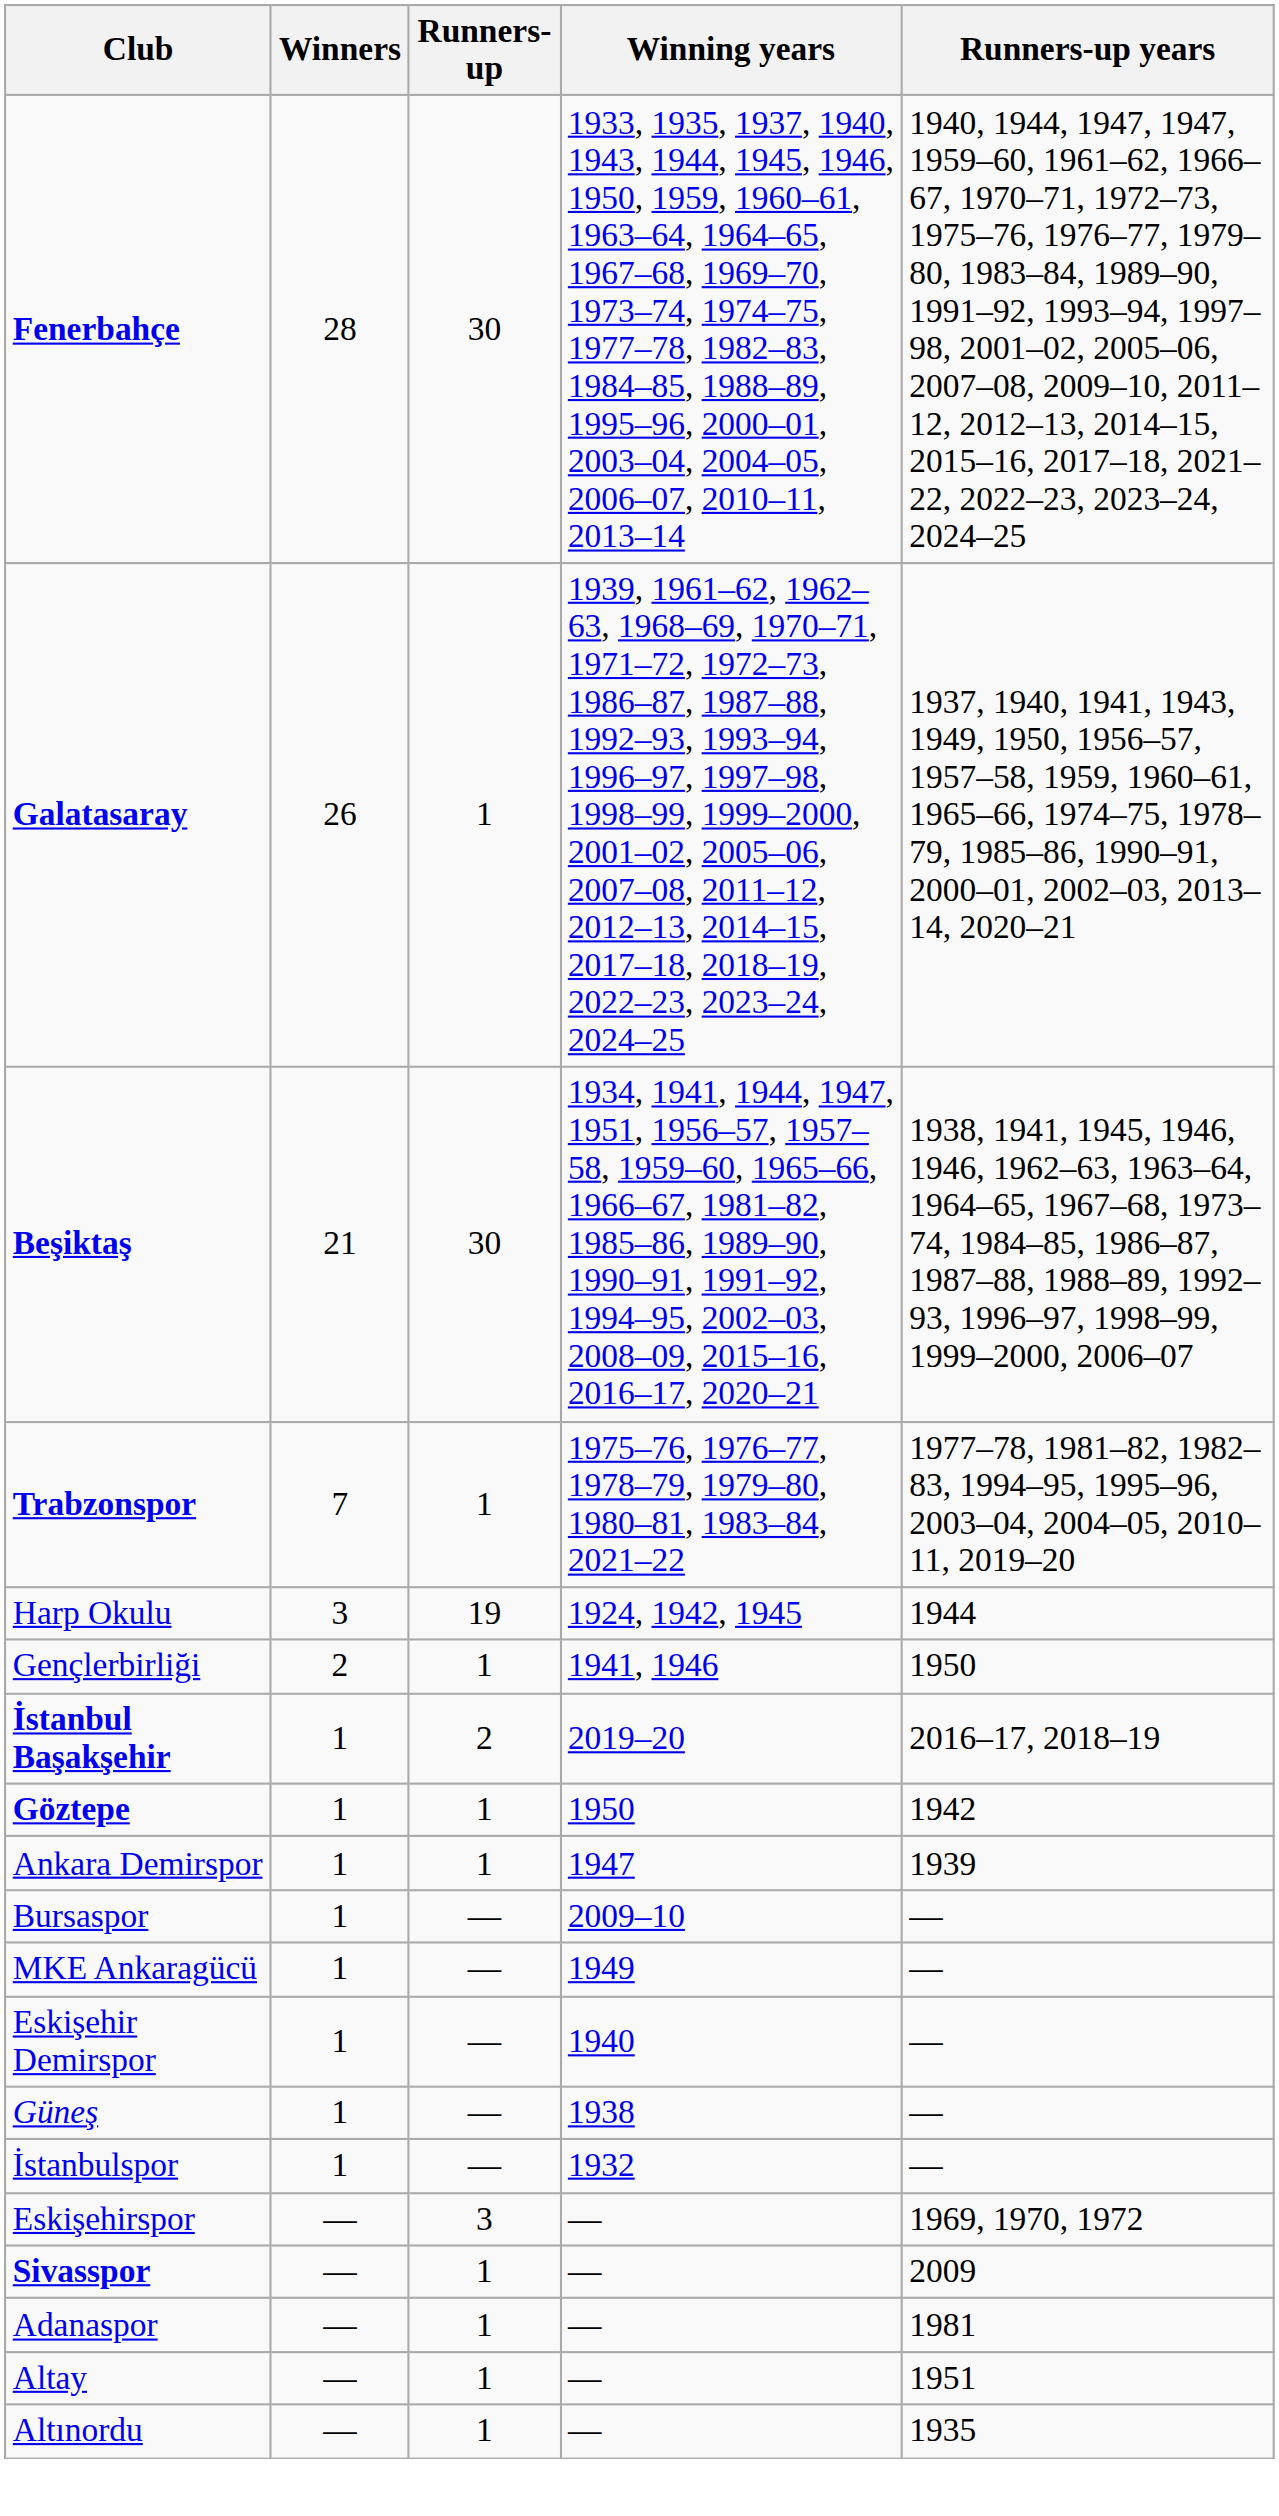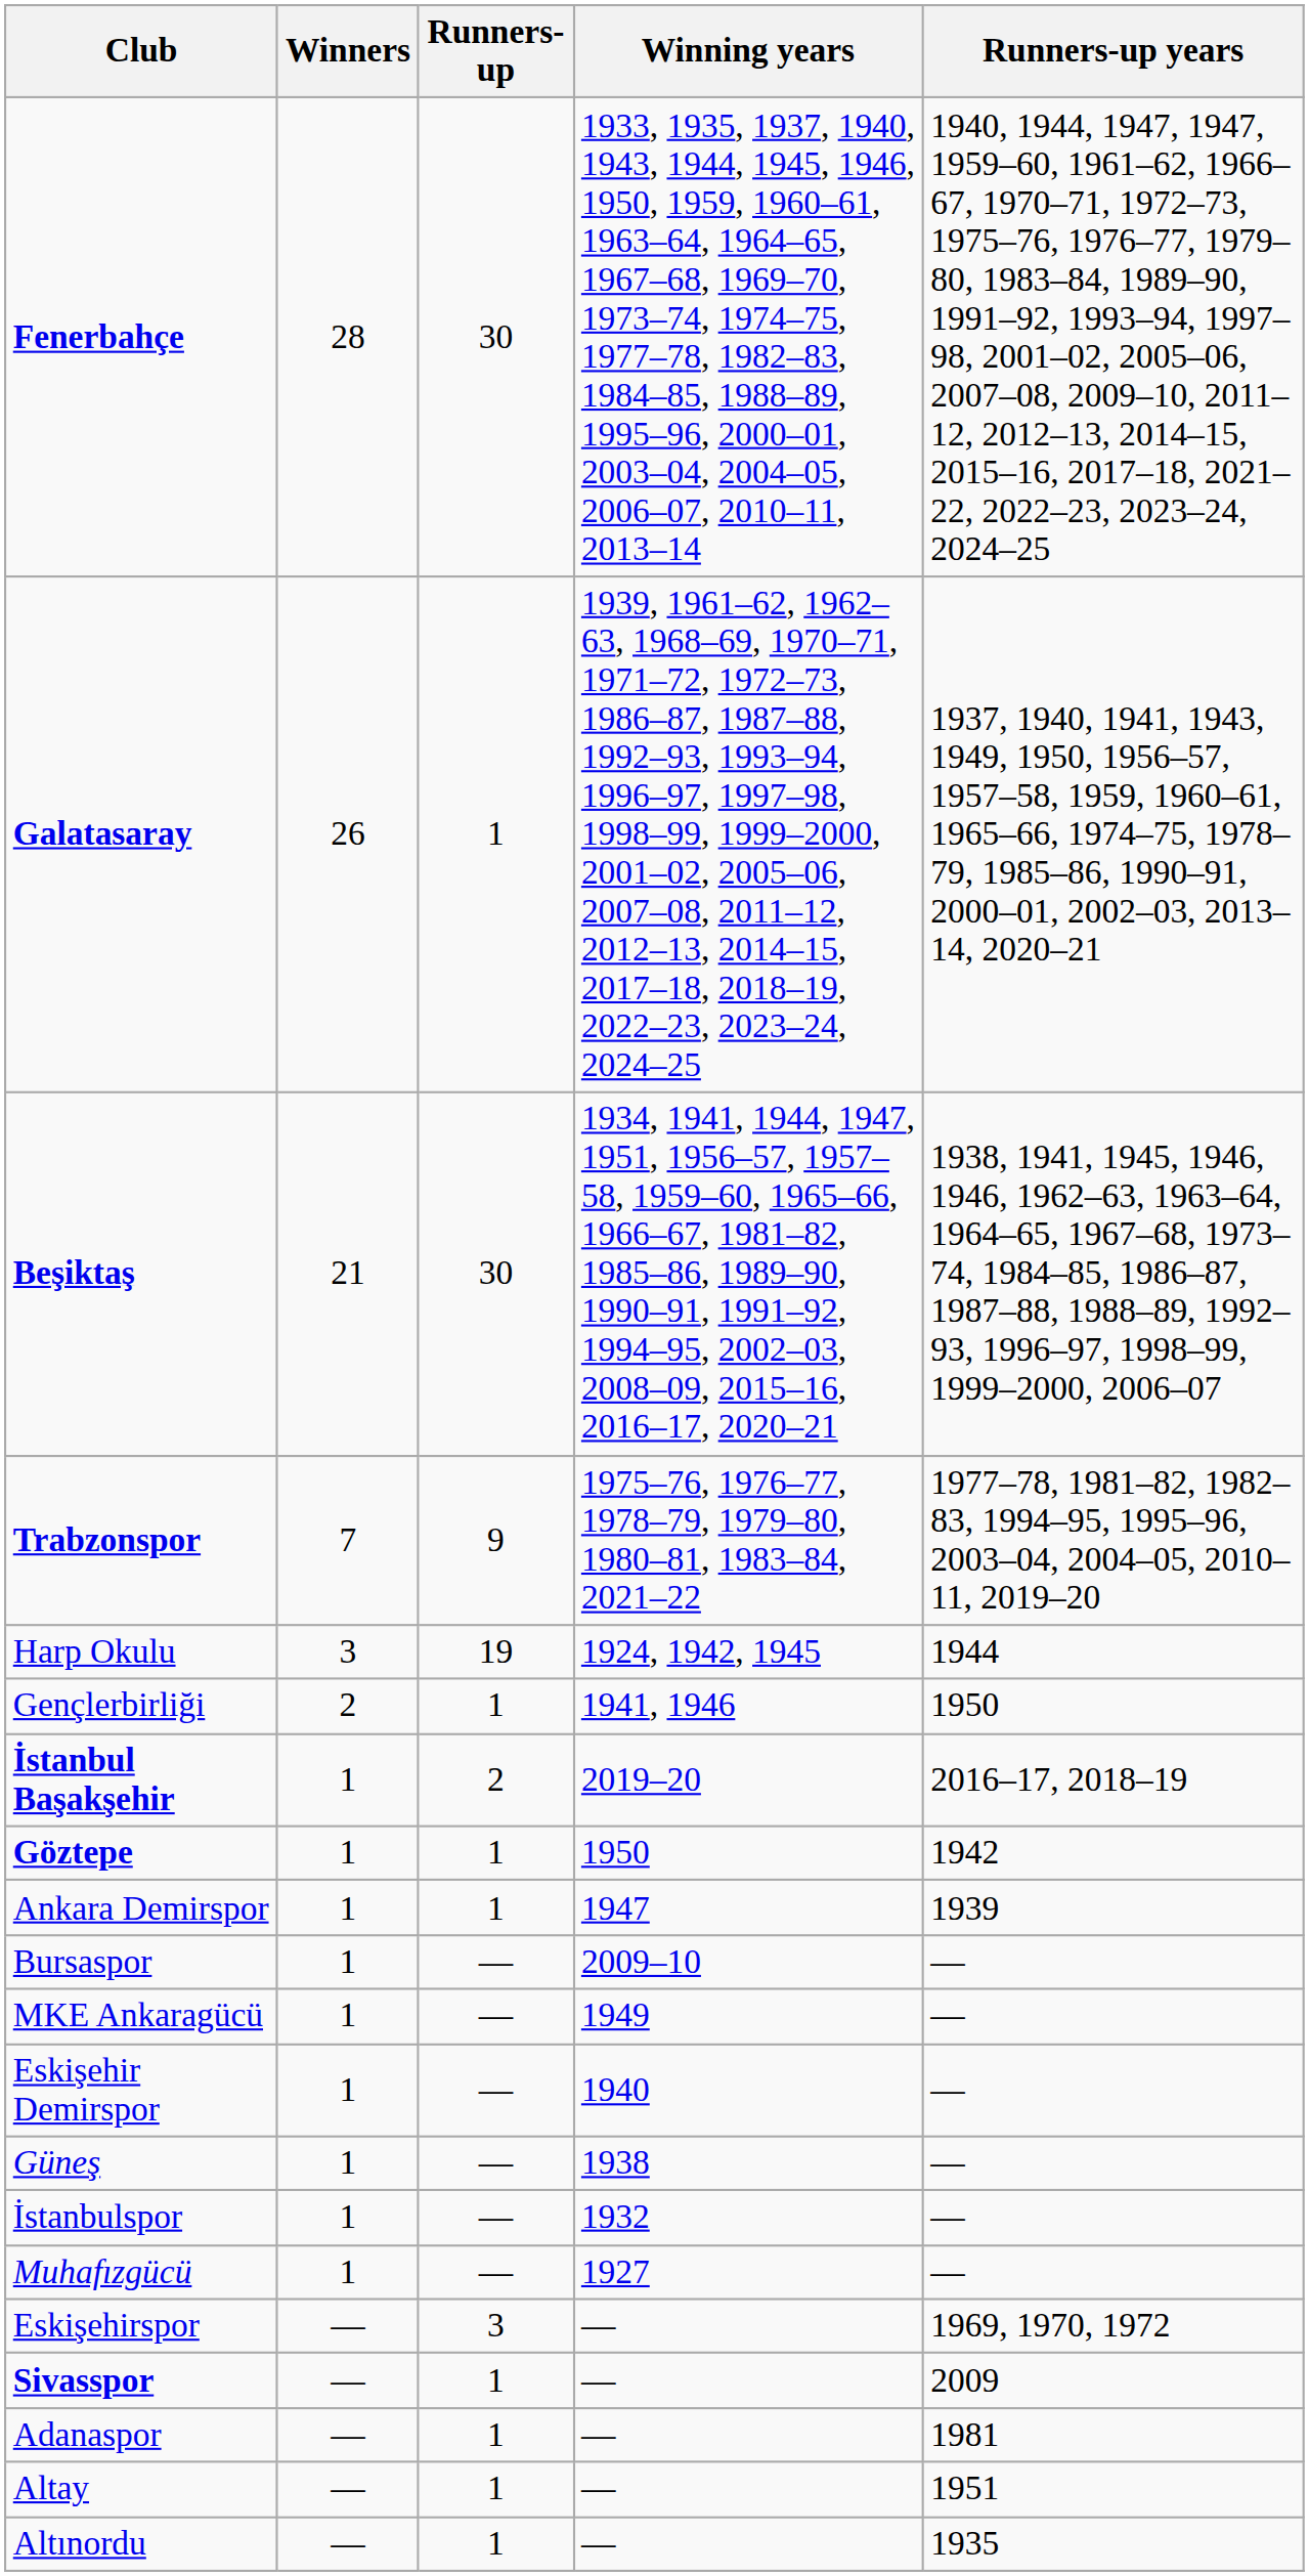Trabzonspor | Runners-up: 1 -> 9
+ row: Muhafızgücü | 1 | — | 1927 | —
